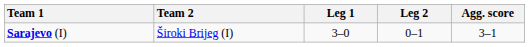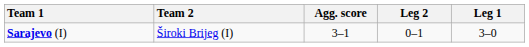columns swapped: Leg 1 <-> Agg. score
